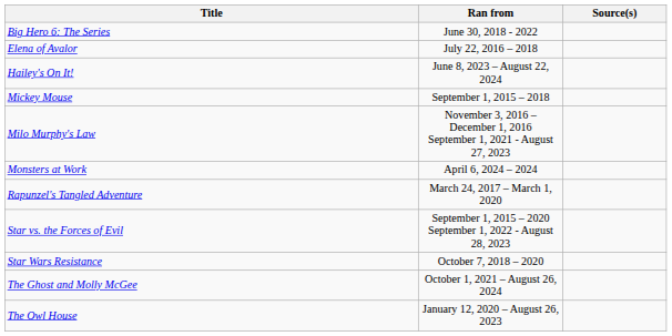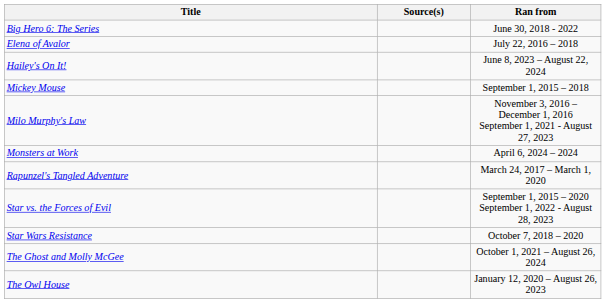columns swapped: Ran from <-> Source(s)
